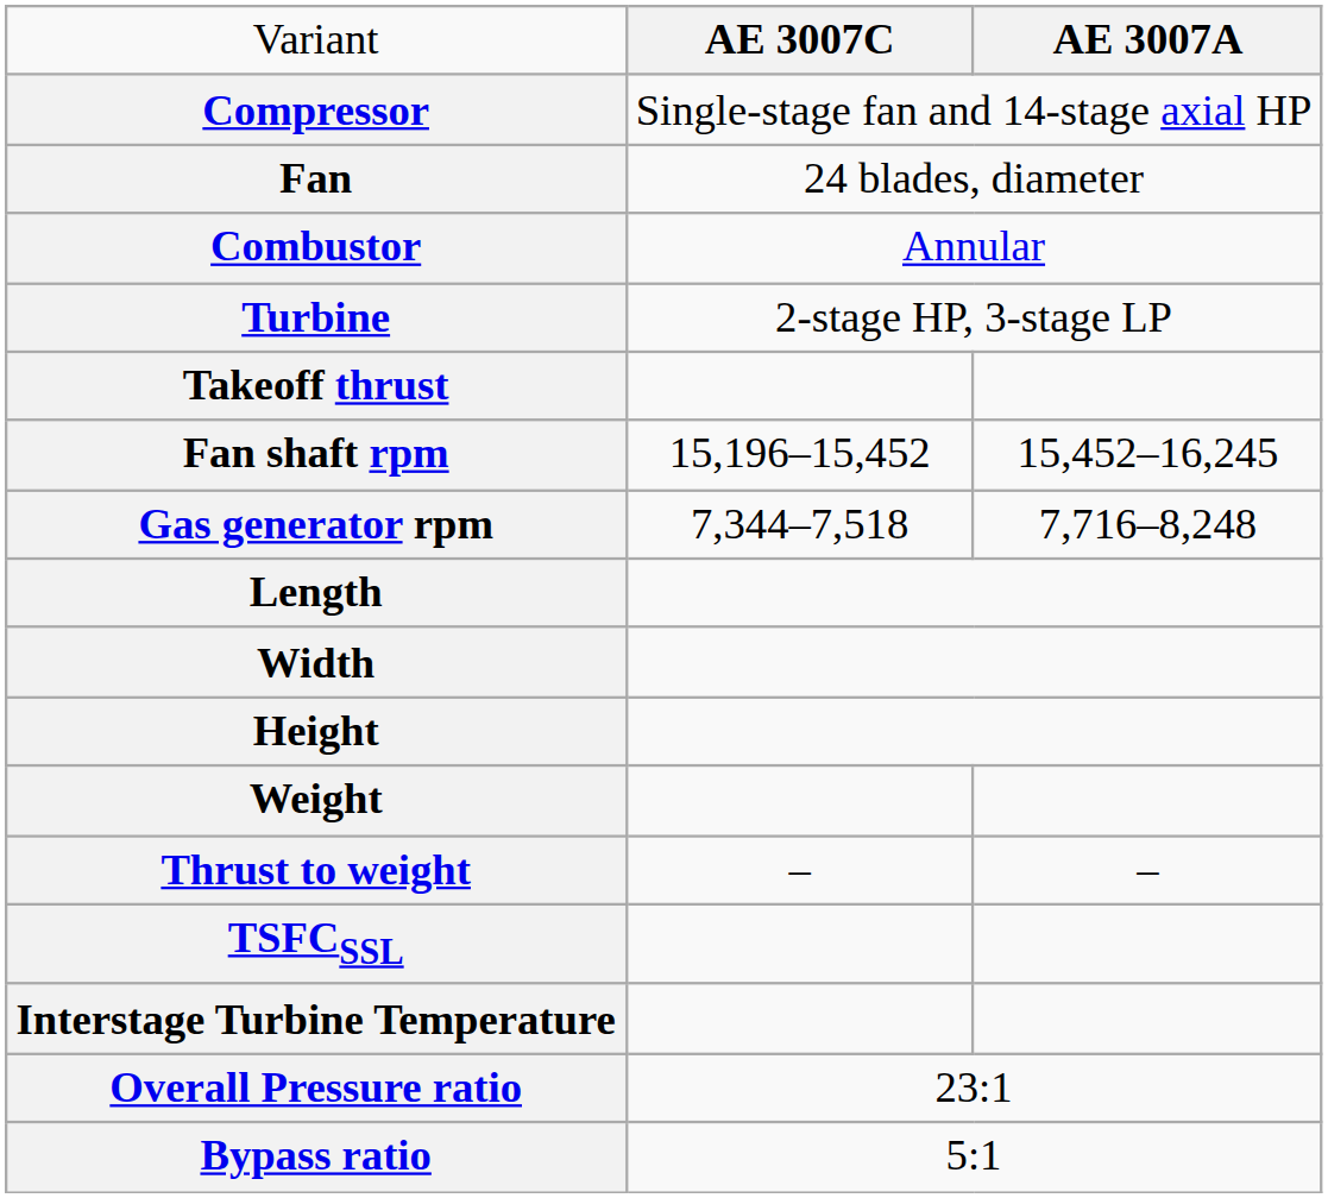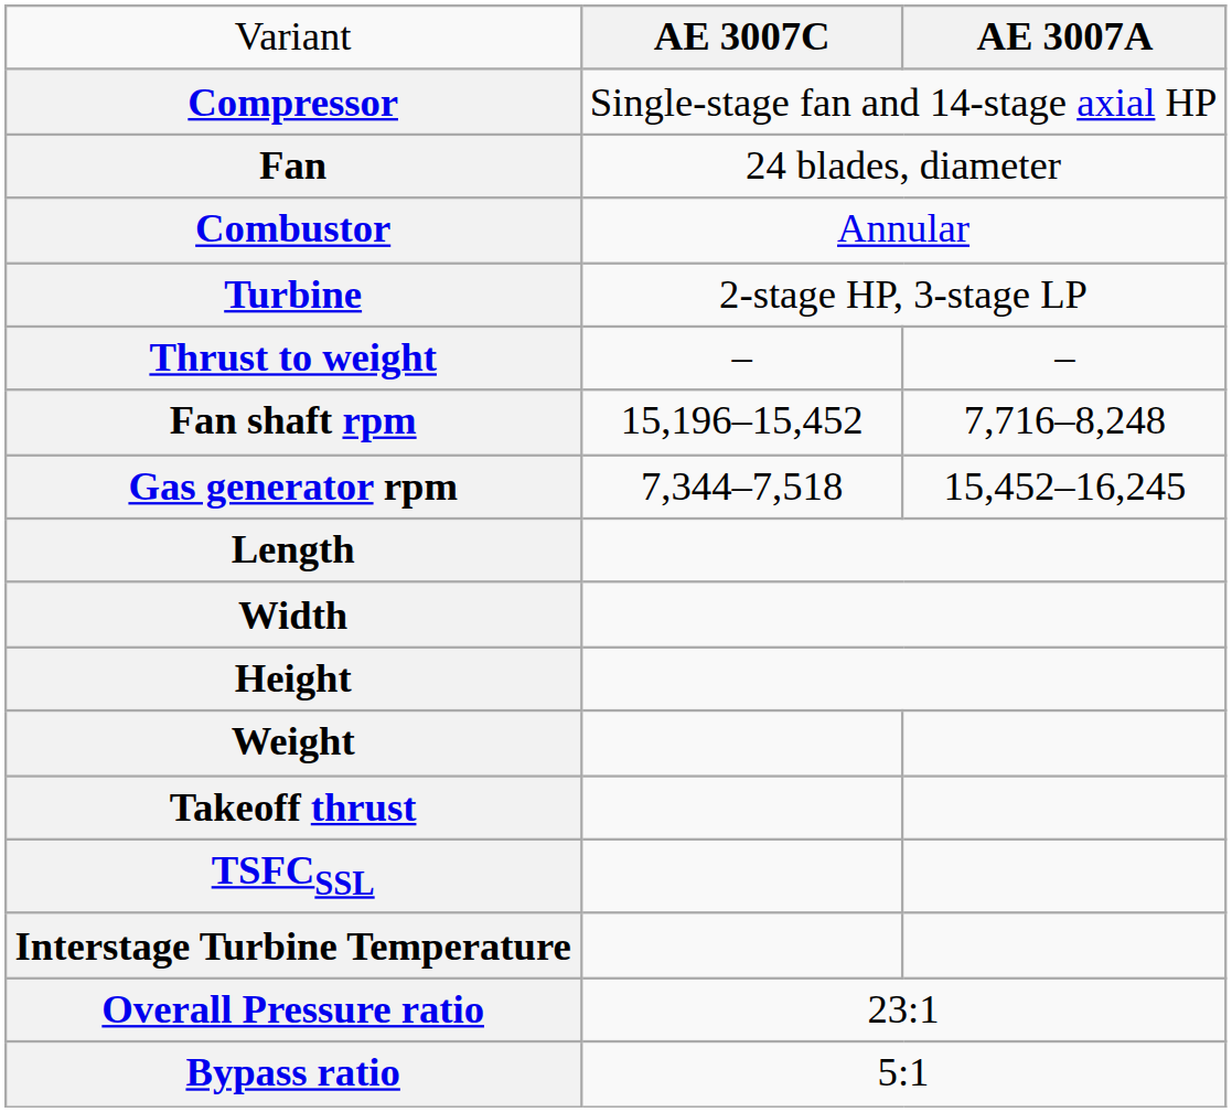rows swapped: Takeoff thrust <-> Thrust to weight
Fan shaft rpm | column 3: 15,452–16,245 -> 7,716–8,248
Gas generator rpm | column 3: 7,716–8,248 -> 15,452–16,245
